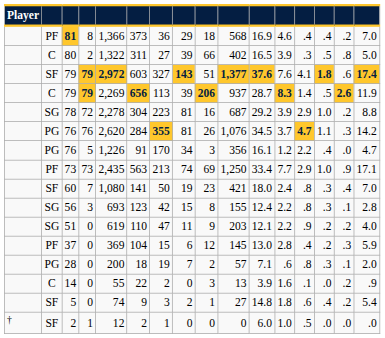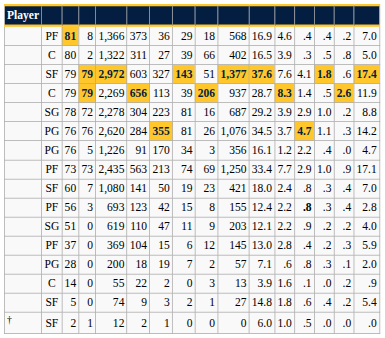56 | column 2: SG -> PF
56 | column 13: normal -> bold
56 | column 15: .1 -> .4
